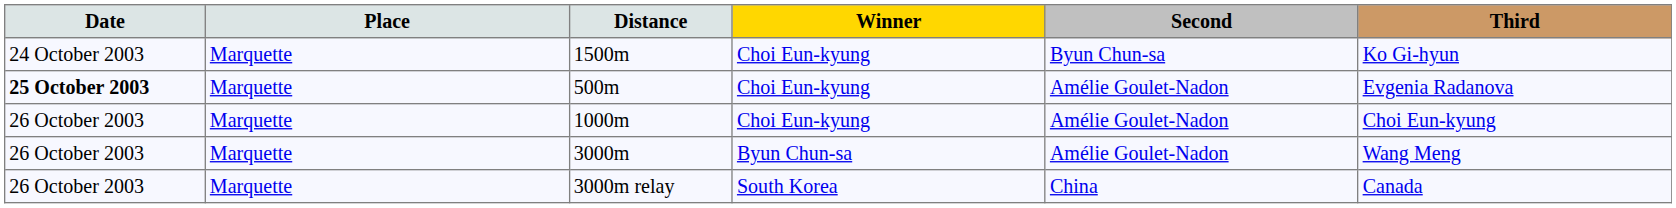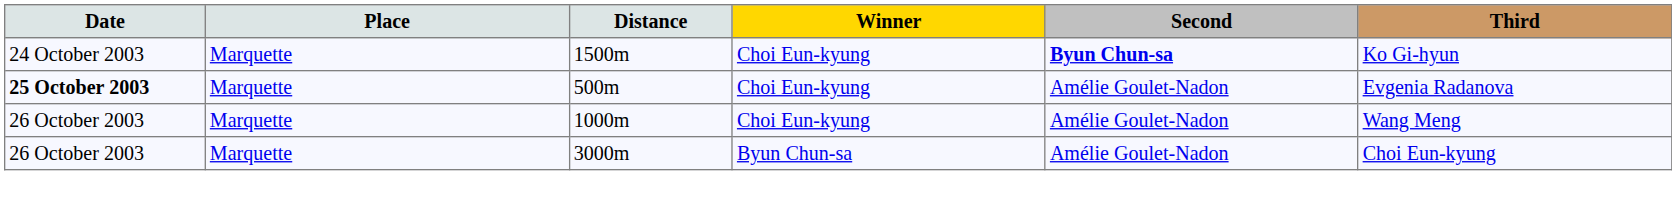1500m | Second: normal -> bold
1000m | Third: Choi Eun-kyung -> Wang Meng
3000m | Third: Wang Meng -> Choi Eun-kyung
- row: 26 October 2003 | Marquette | 3000m relay | South Korea | China | Canada
